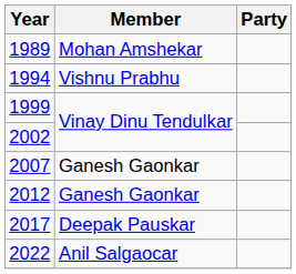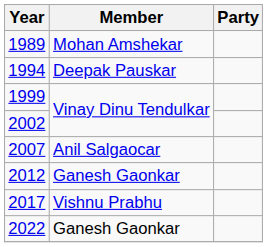1994 | Member: Vishnu Prabhu -> Deepak Pauskar
2007 | Member: Ganesh Gaonkar -> Anil Salgaocar
2017 | Member: Deepak Pauskar -> Vishnu Prabhu
2022 | Member: Anil Salgaocar -> Ganesh Gaonkar
